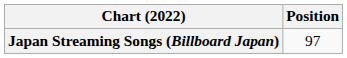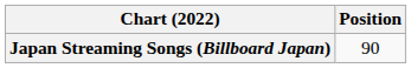Japan Streaming Songs (Billboard Japan) | Position: 97 -> 90
